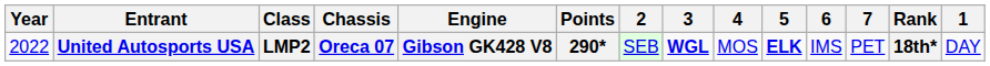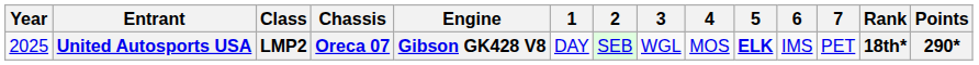columns swapped: 1 <-> Points
United Autosports USA | Year: 2022 -> 2025
United Autosports USA | 3: bold -> normal
